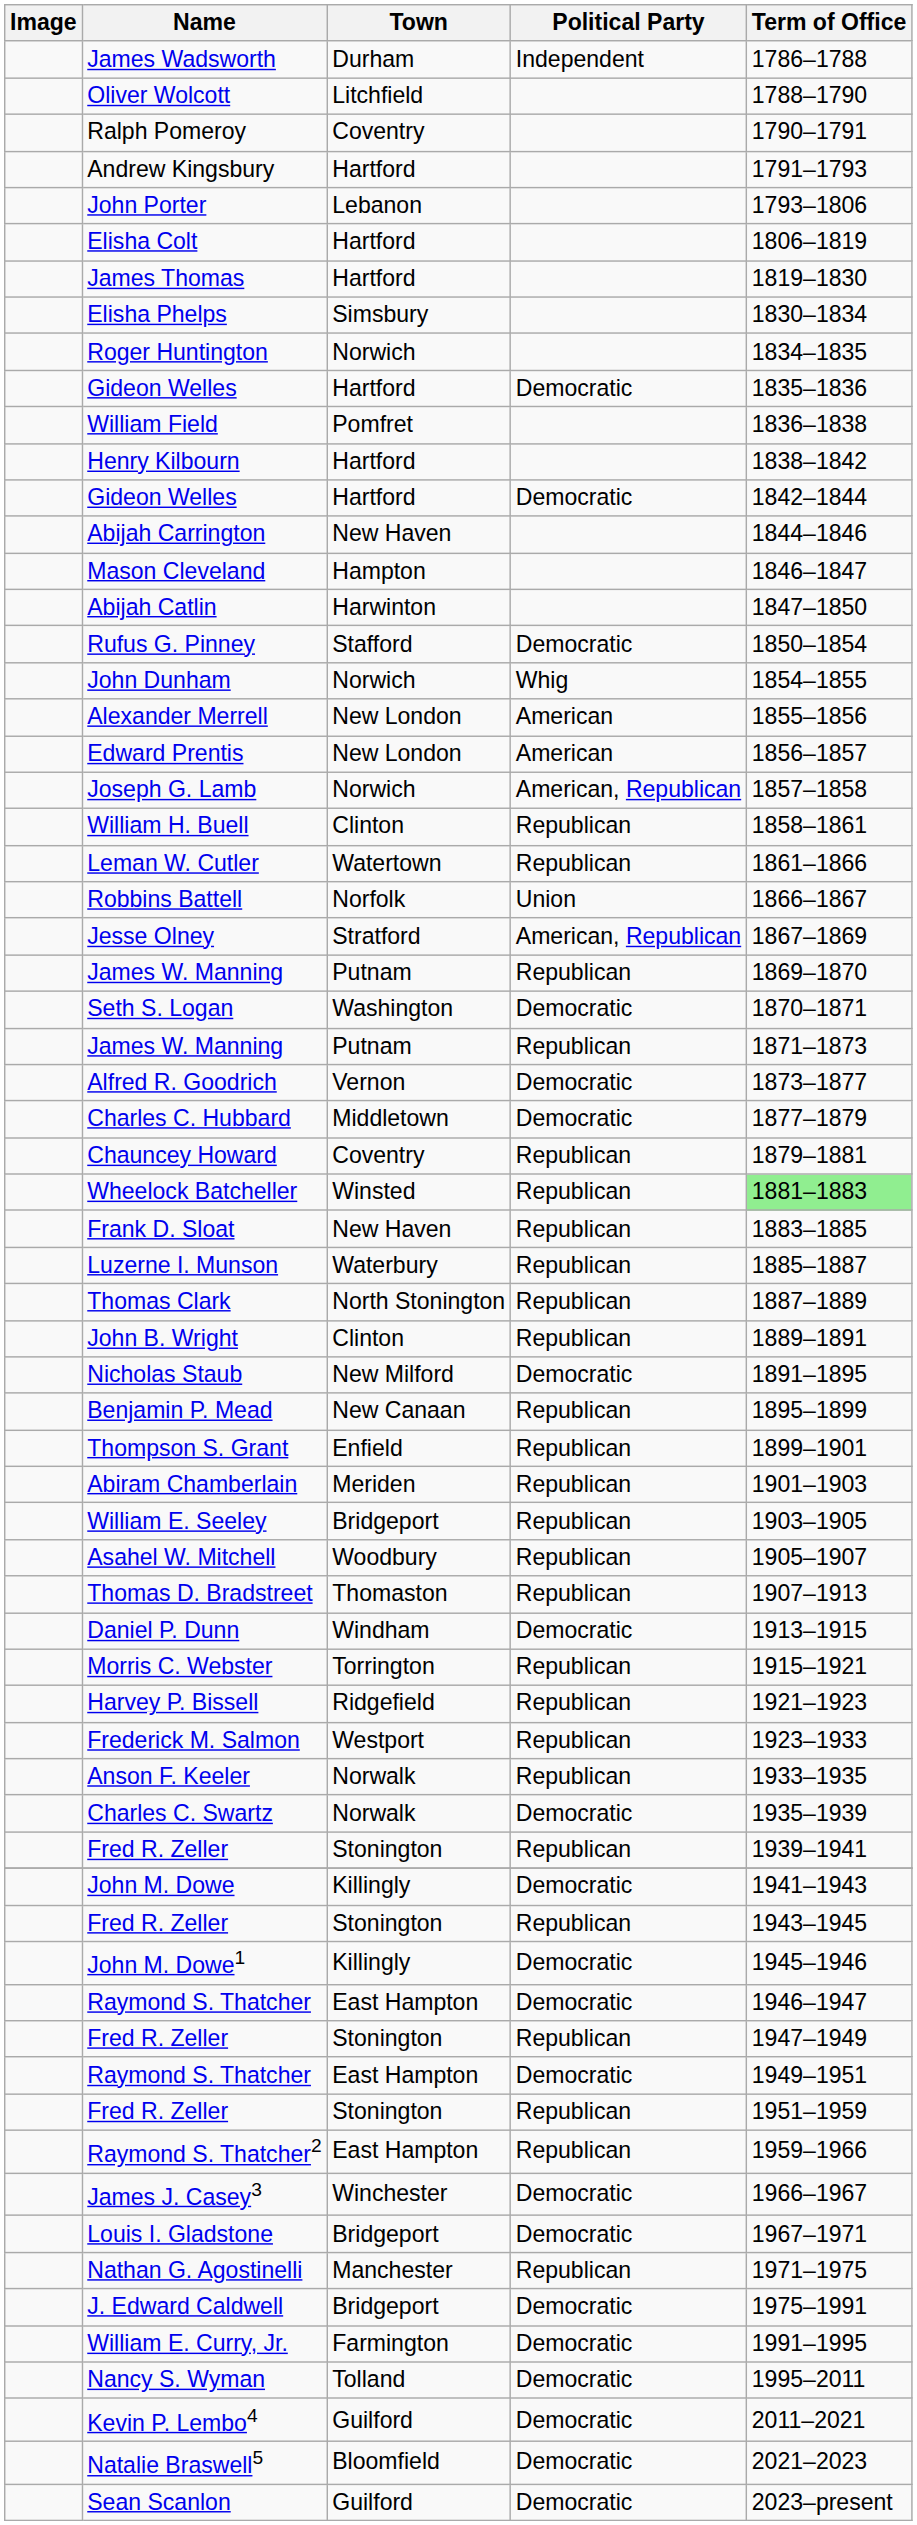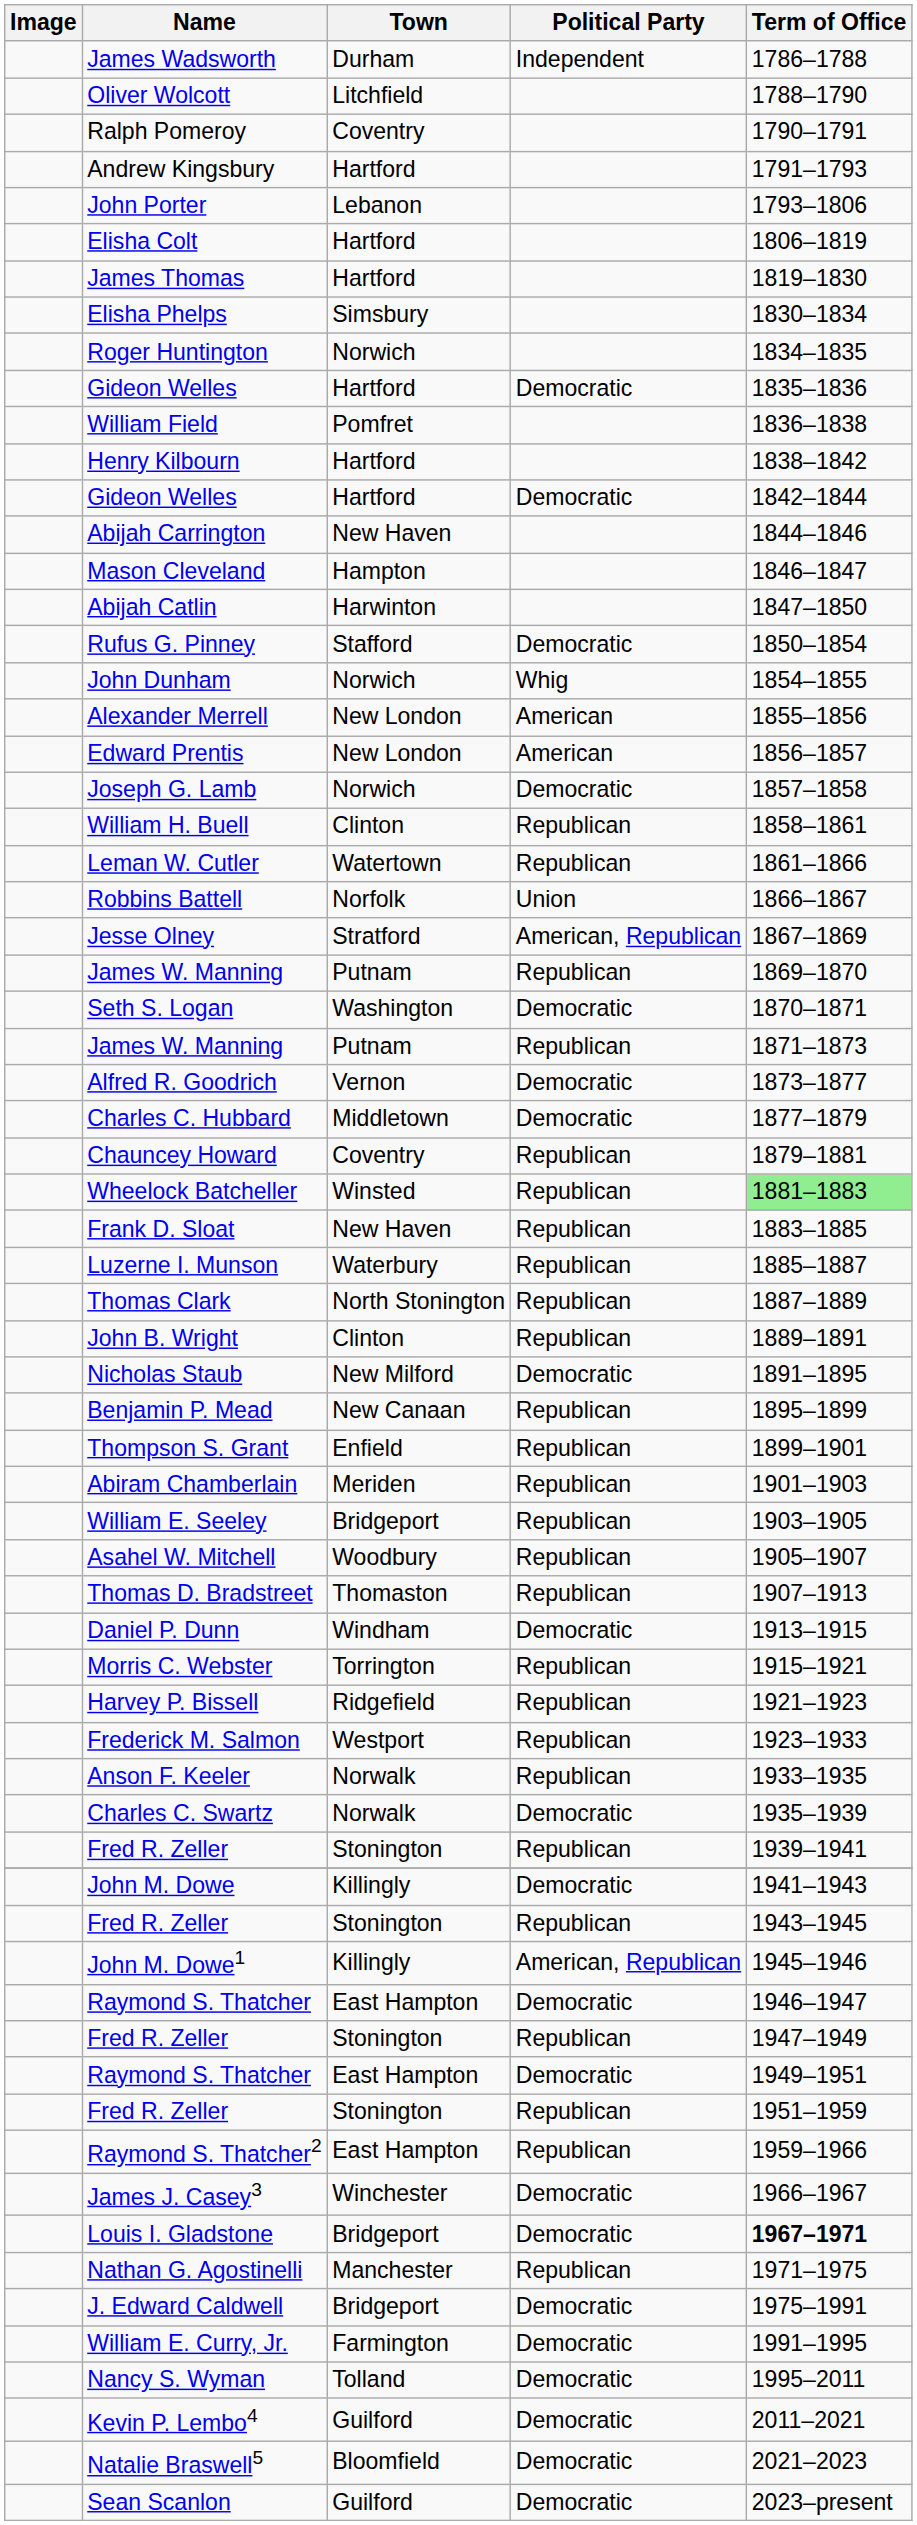Joseph G. Lamb | Political Party: American, Republican -> Democratic
John M. Dowe1 | Political Party: Democratic -> American, Republican
Louis I. Gladstone | Term of Office: normal -> bold
